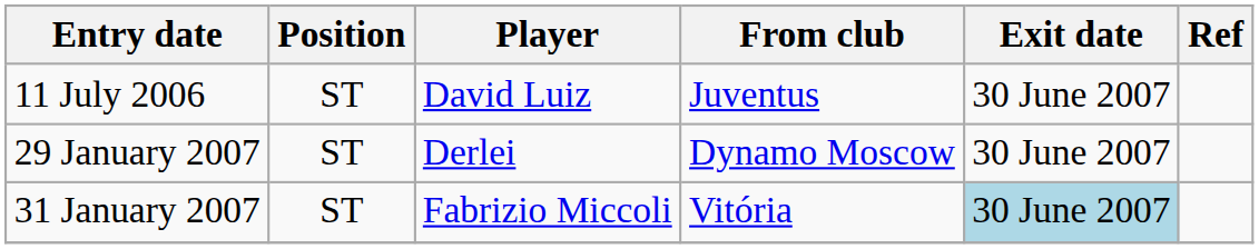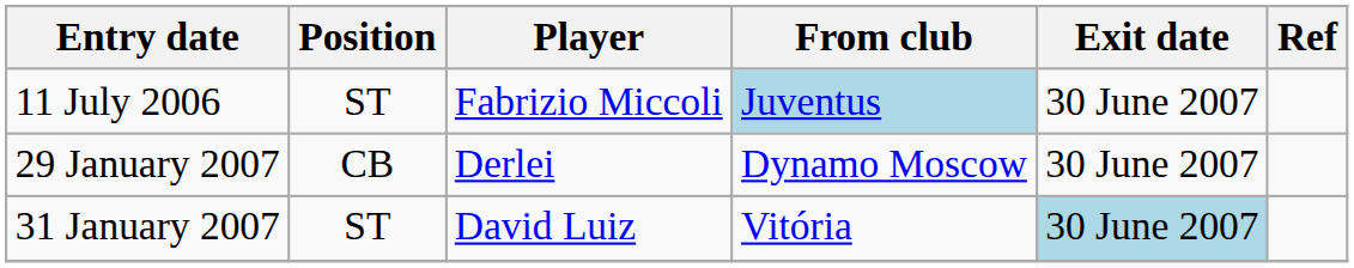11 July 2006 | Player: David Luiz -> Fabrizio Miccoli
11 July 2006 | From club: no background -> lightblue background
29 January 2007 | Position: ST -> CB
31 January 2007 | Player: Fabrizio Miccoli -> David Luiz
